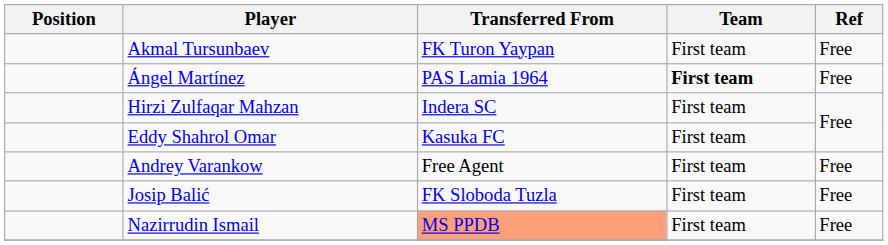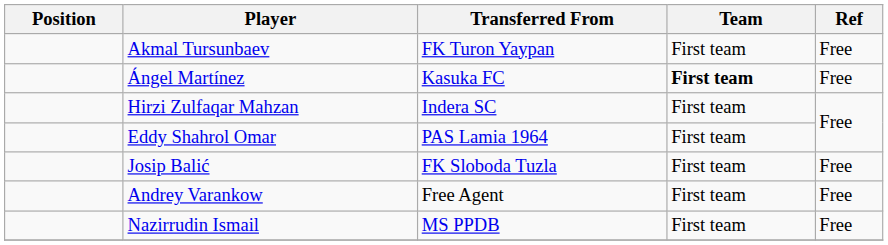Ángel Martínez | Transferred From: PAS Lamia 1964 -> Kasuka FC
Eddy Shahrol Omar | Transferred From: Kasuka FC -> PAS Lamia 1964
rows swapped: Josip Balić <-> Andrey Varankow
Nazirrudin Ismail | Transferred From: lightsalmon background -> no background
